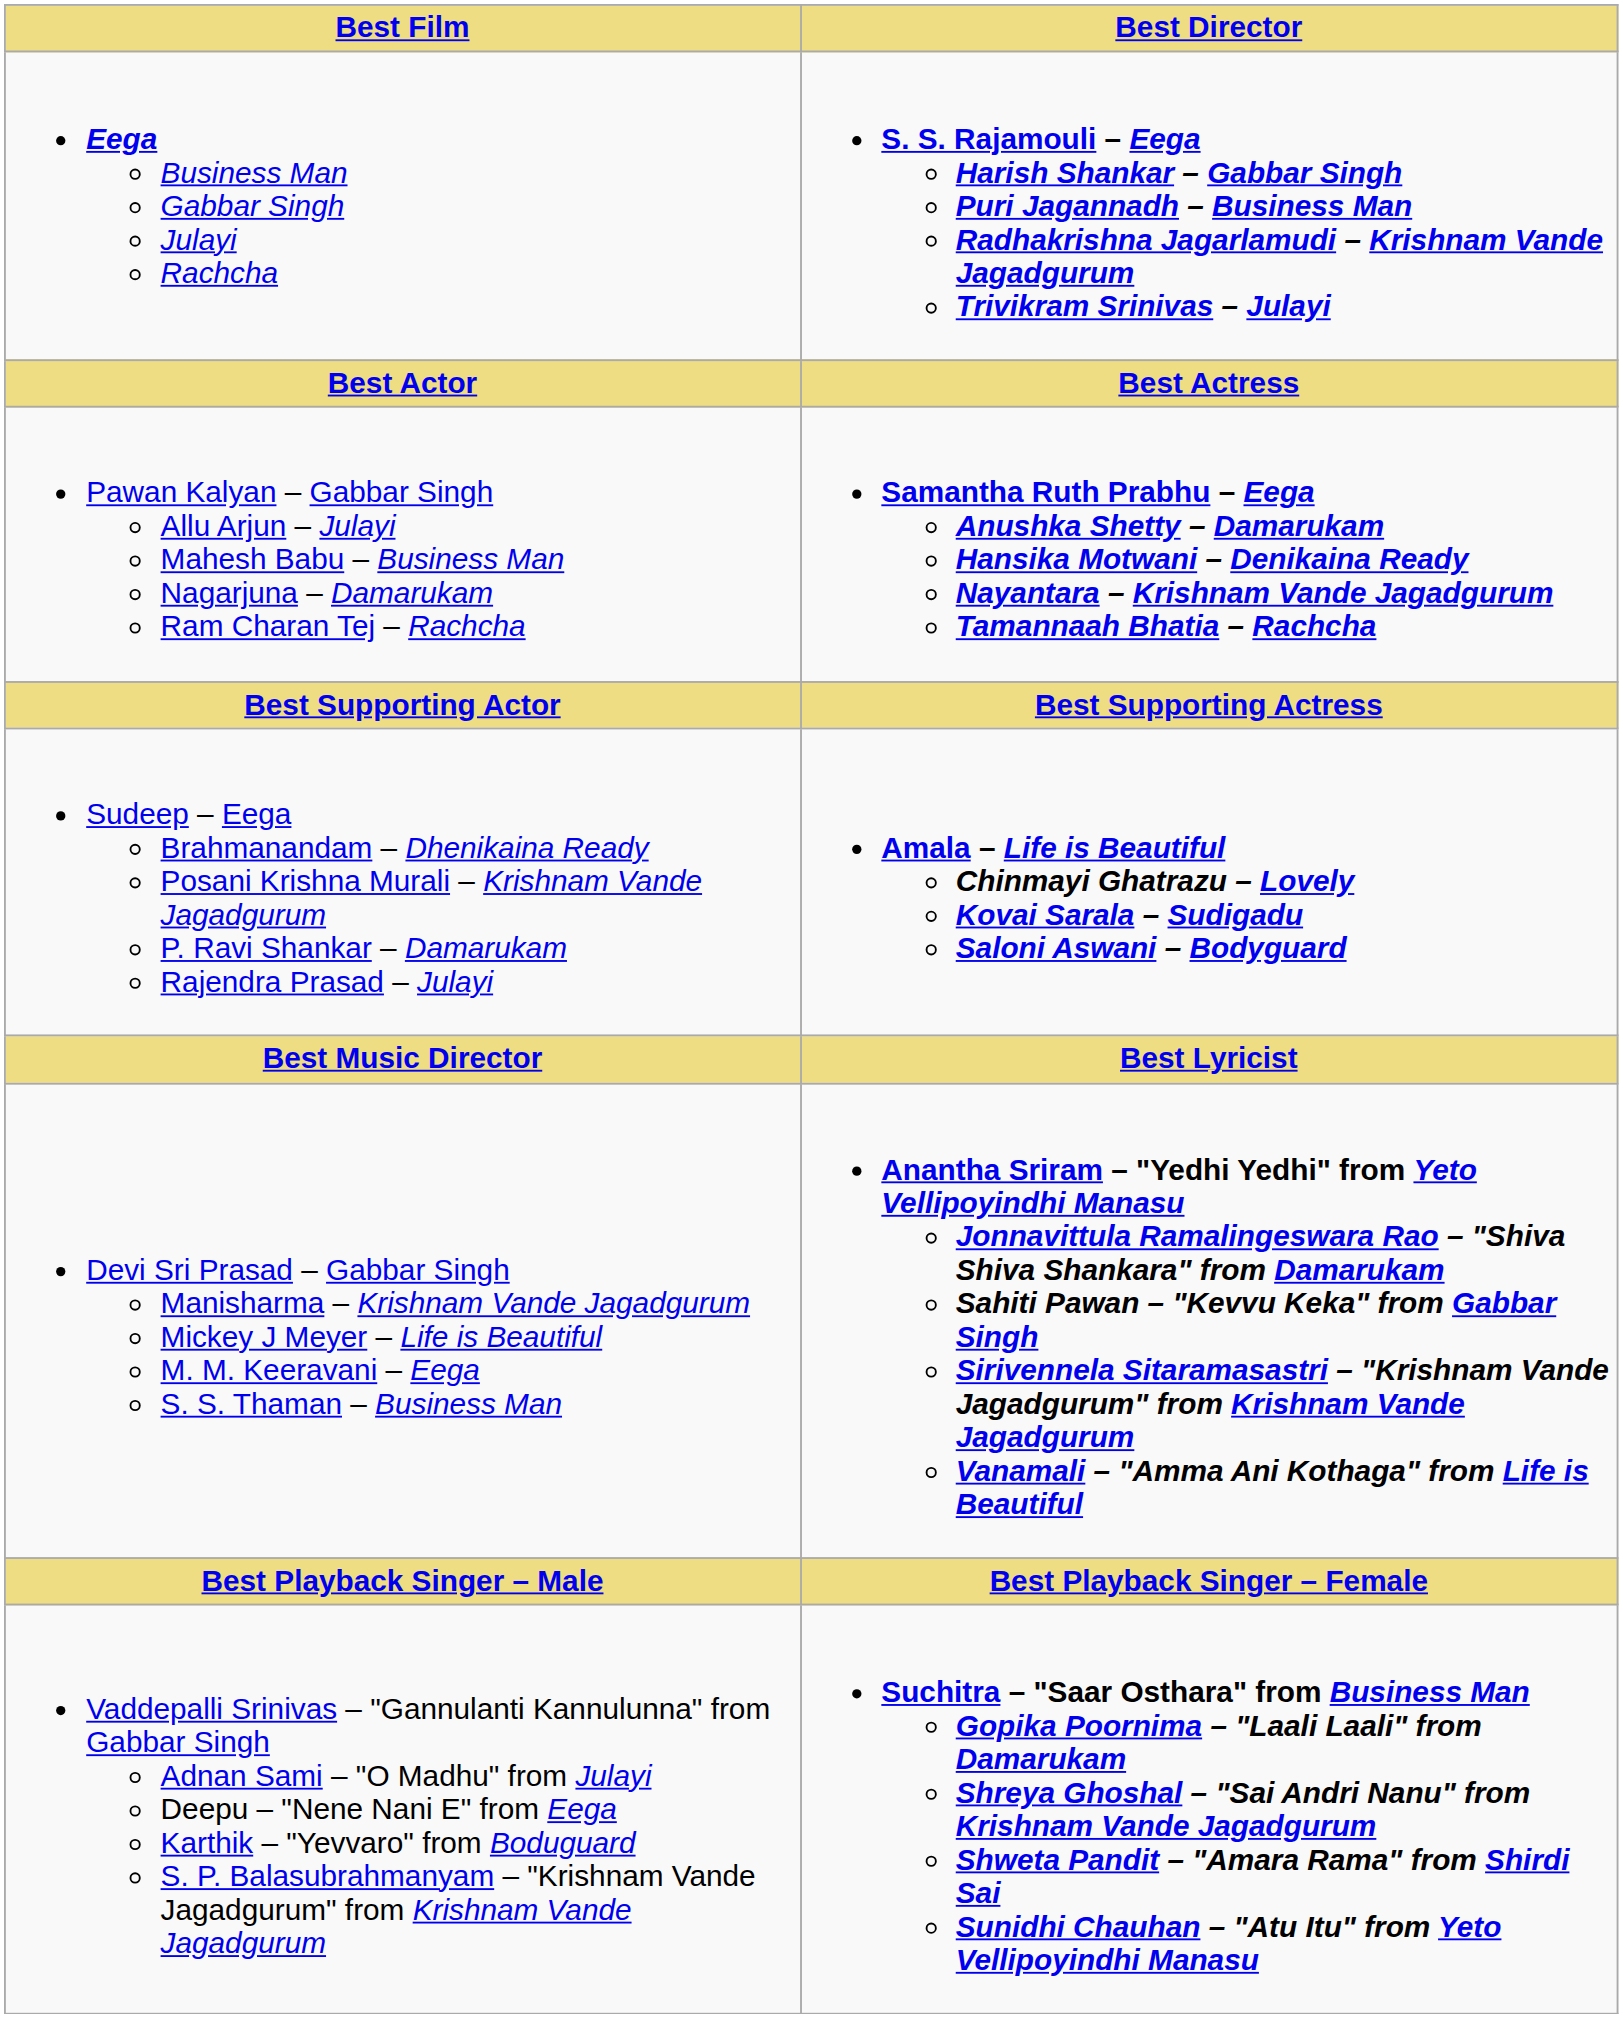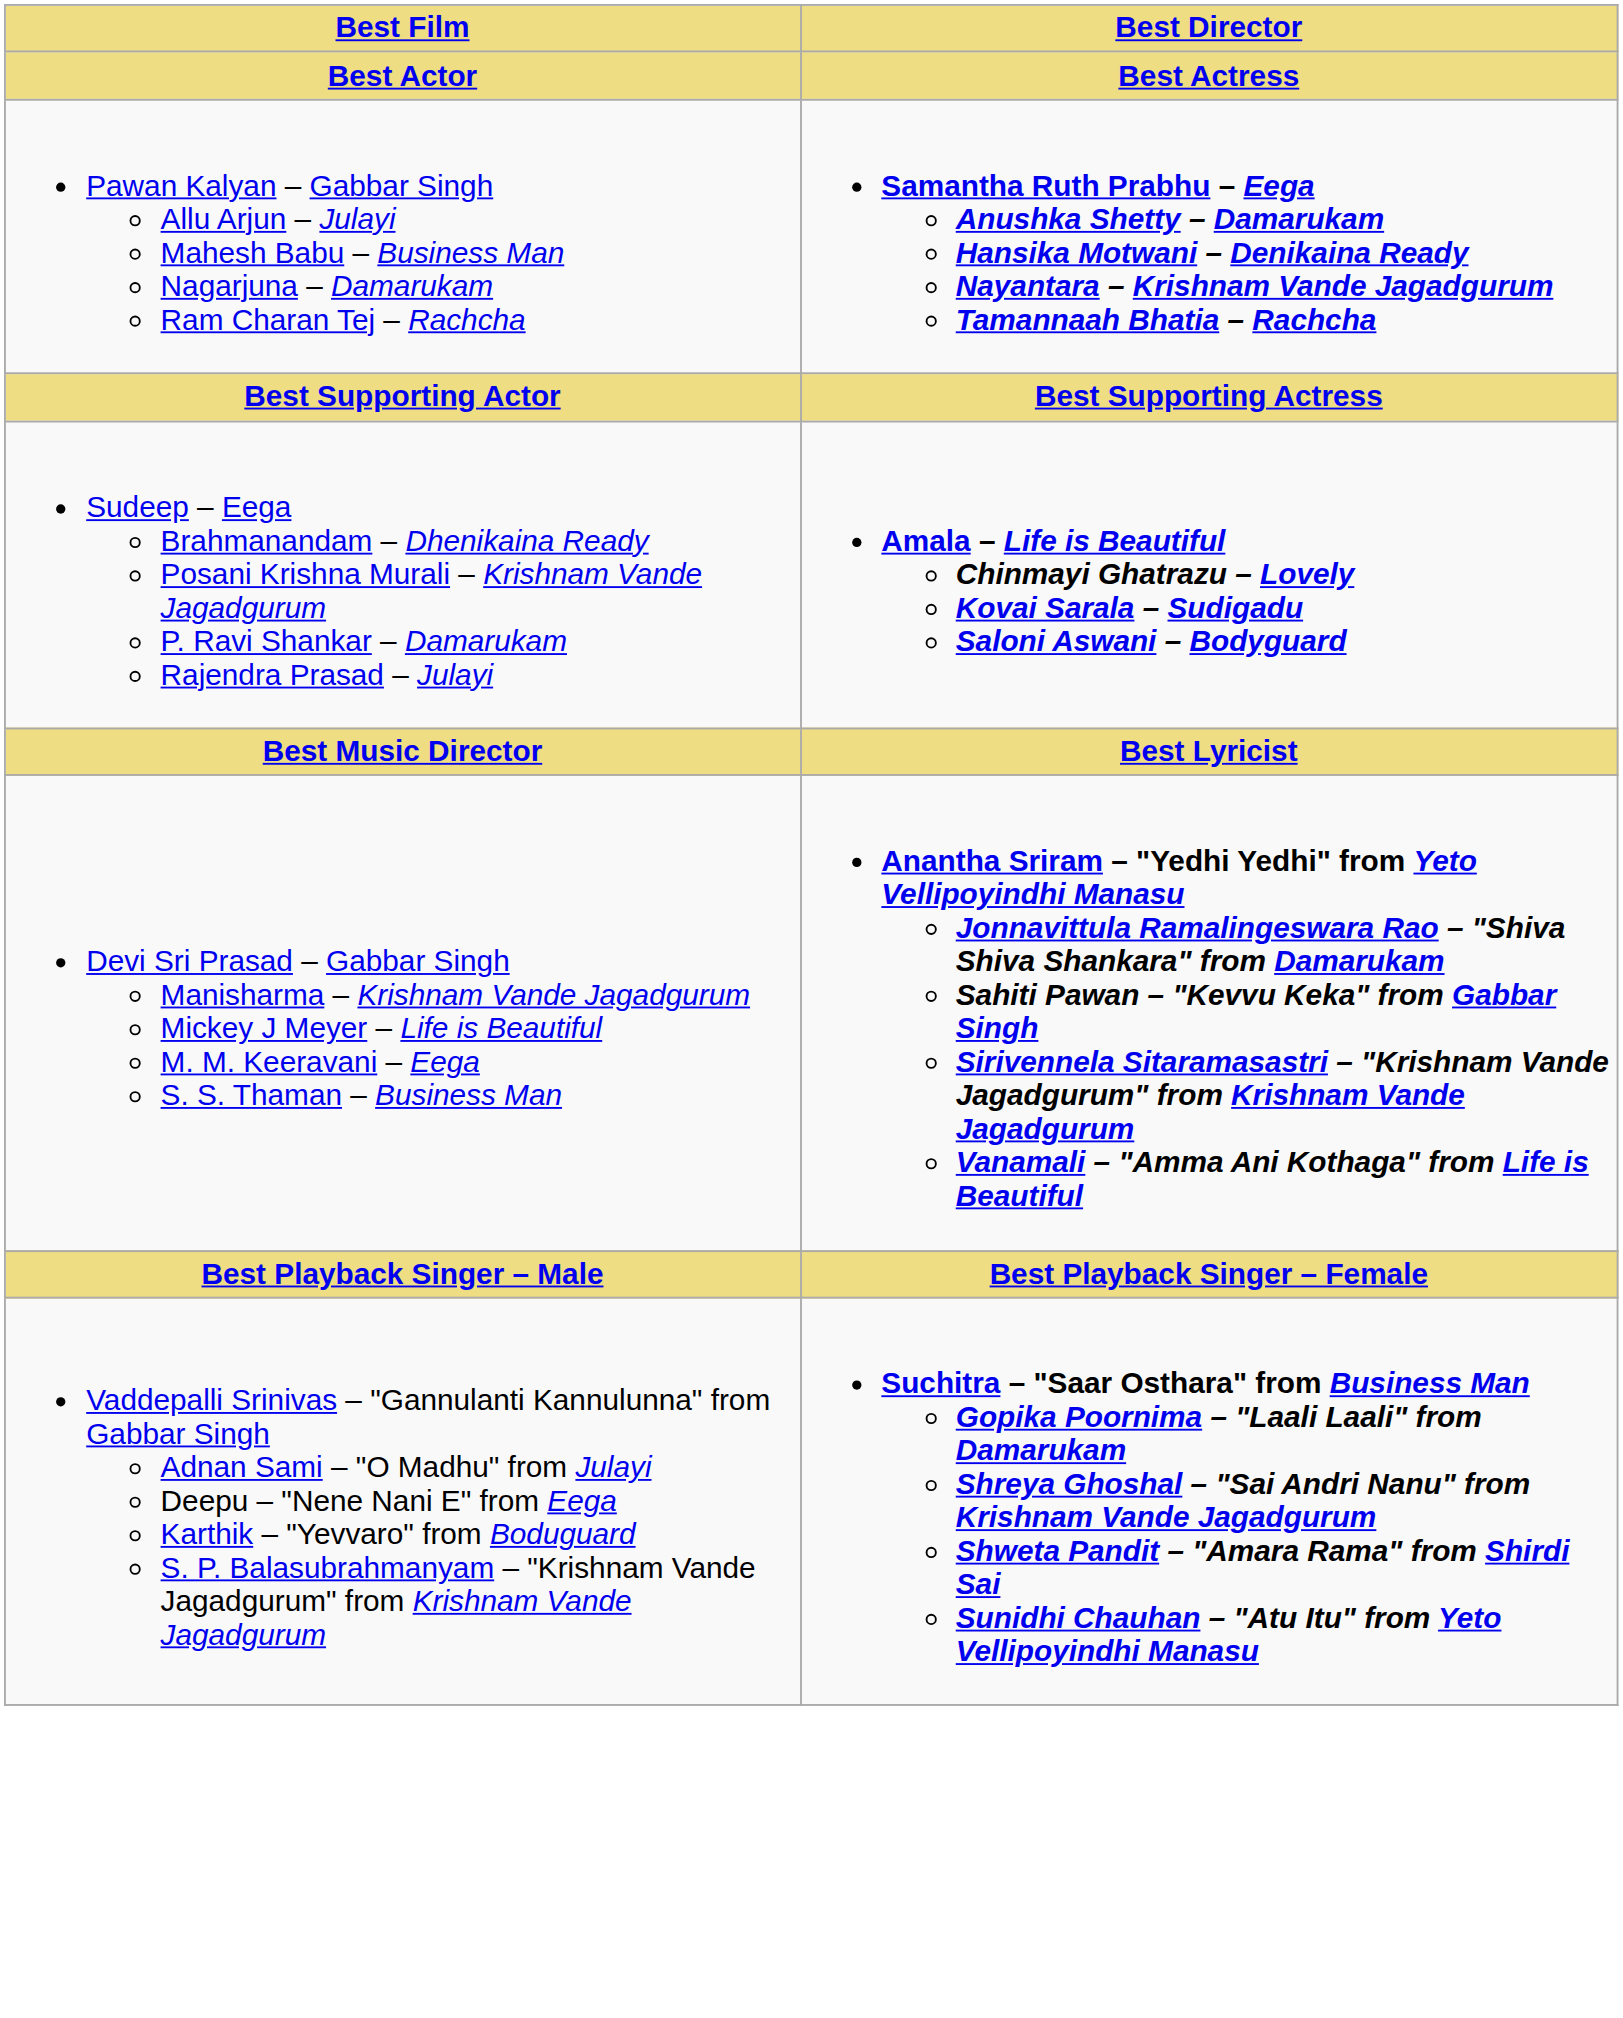- row: Eega Business Man Gabbar Singh Julayi Rachcha | S. S. Rajamouli – Eega Harish Shankar – Gabbar Singh Puri Jagannadh – Business Man Radhakrishna Jagarlamudi – Krishnam Vande Jagadgurum Trivikram Srinivas – Julayi
